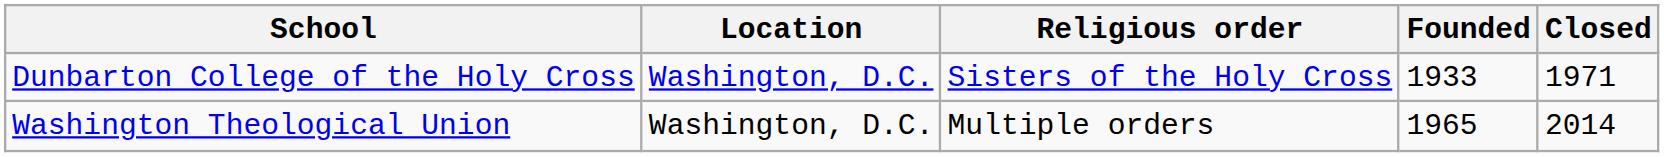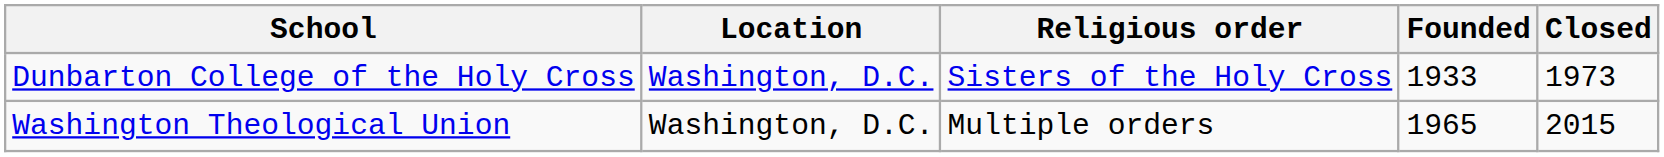Dunbarton College of the Holy Cross | Closed: 1971 -> 1973
Washington Theological Union | Closed: 2014 -> 2015
